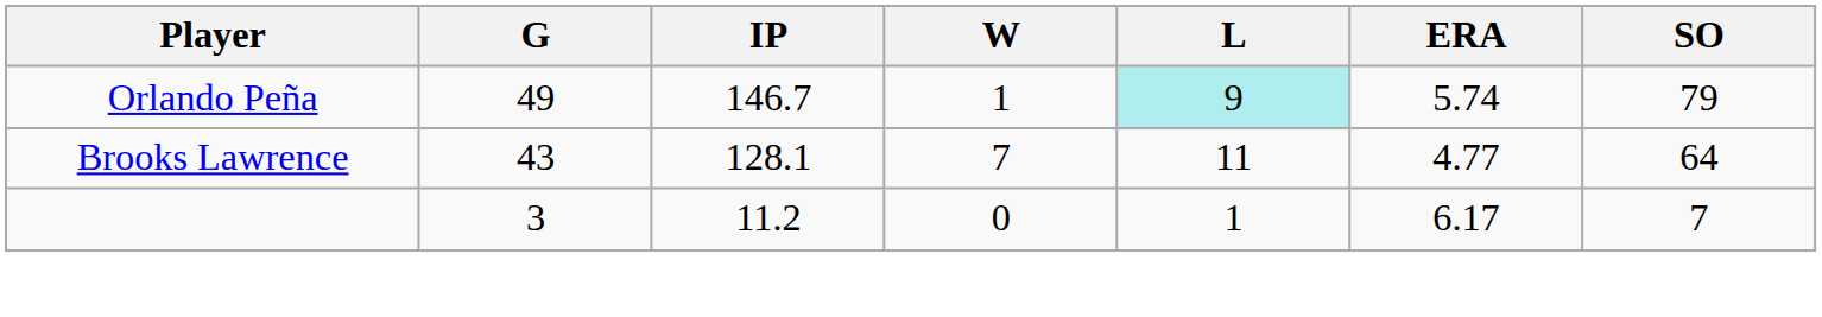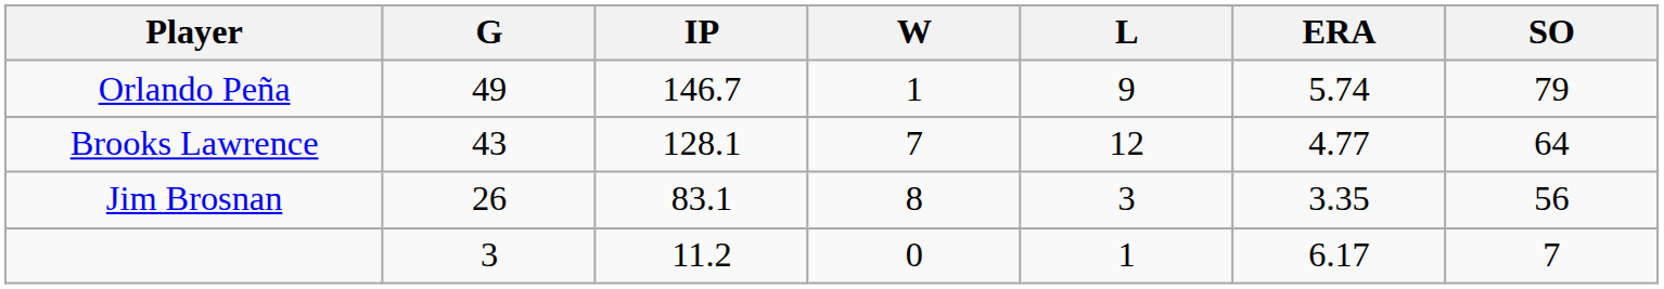Orlando Peña | L: paleturquoise background -> no background
Brooks Lawrence | L: 11 -> 12
+ row: Jim Brosnan | 26 | 83.1 | 8 | 3 | 3.35 | 56
